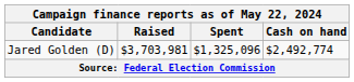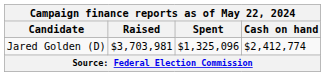Jared Golden (D) | Cash on hand: $2,492,774 -> $2,412,774
